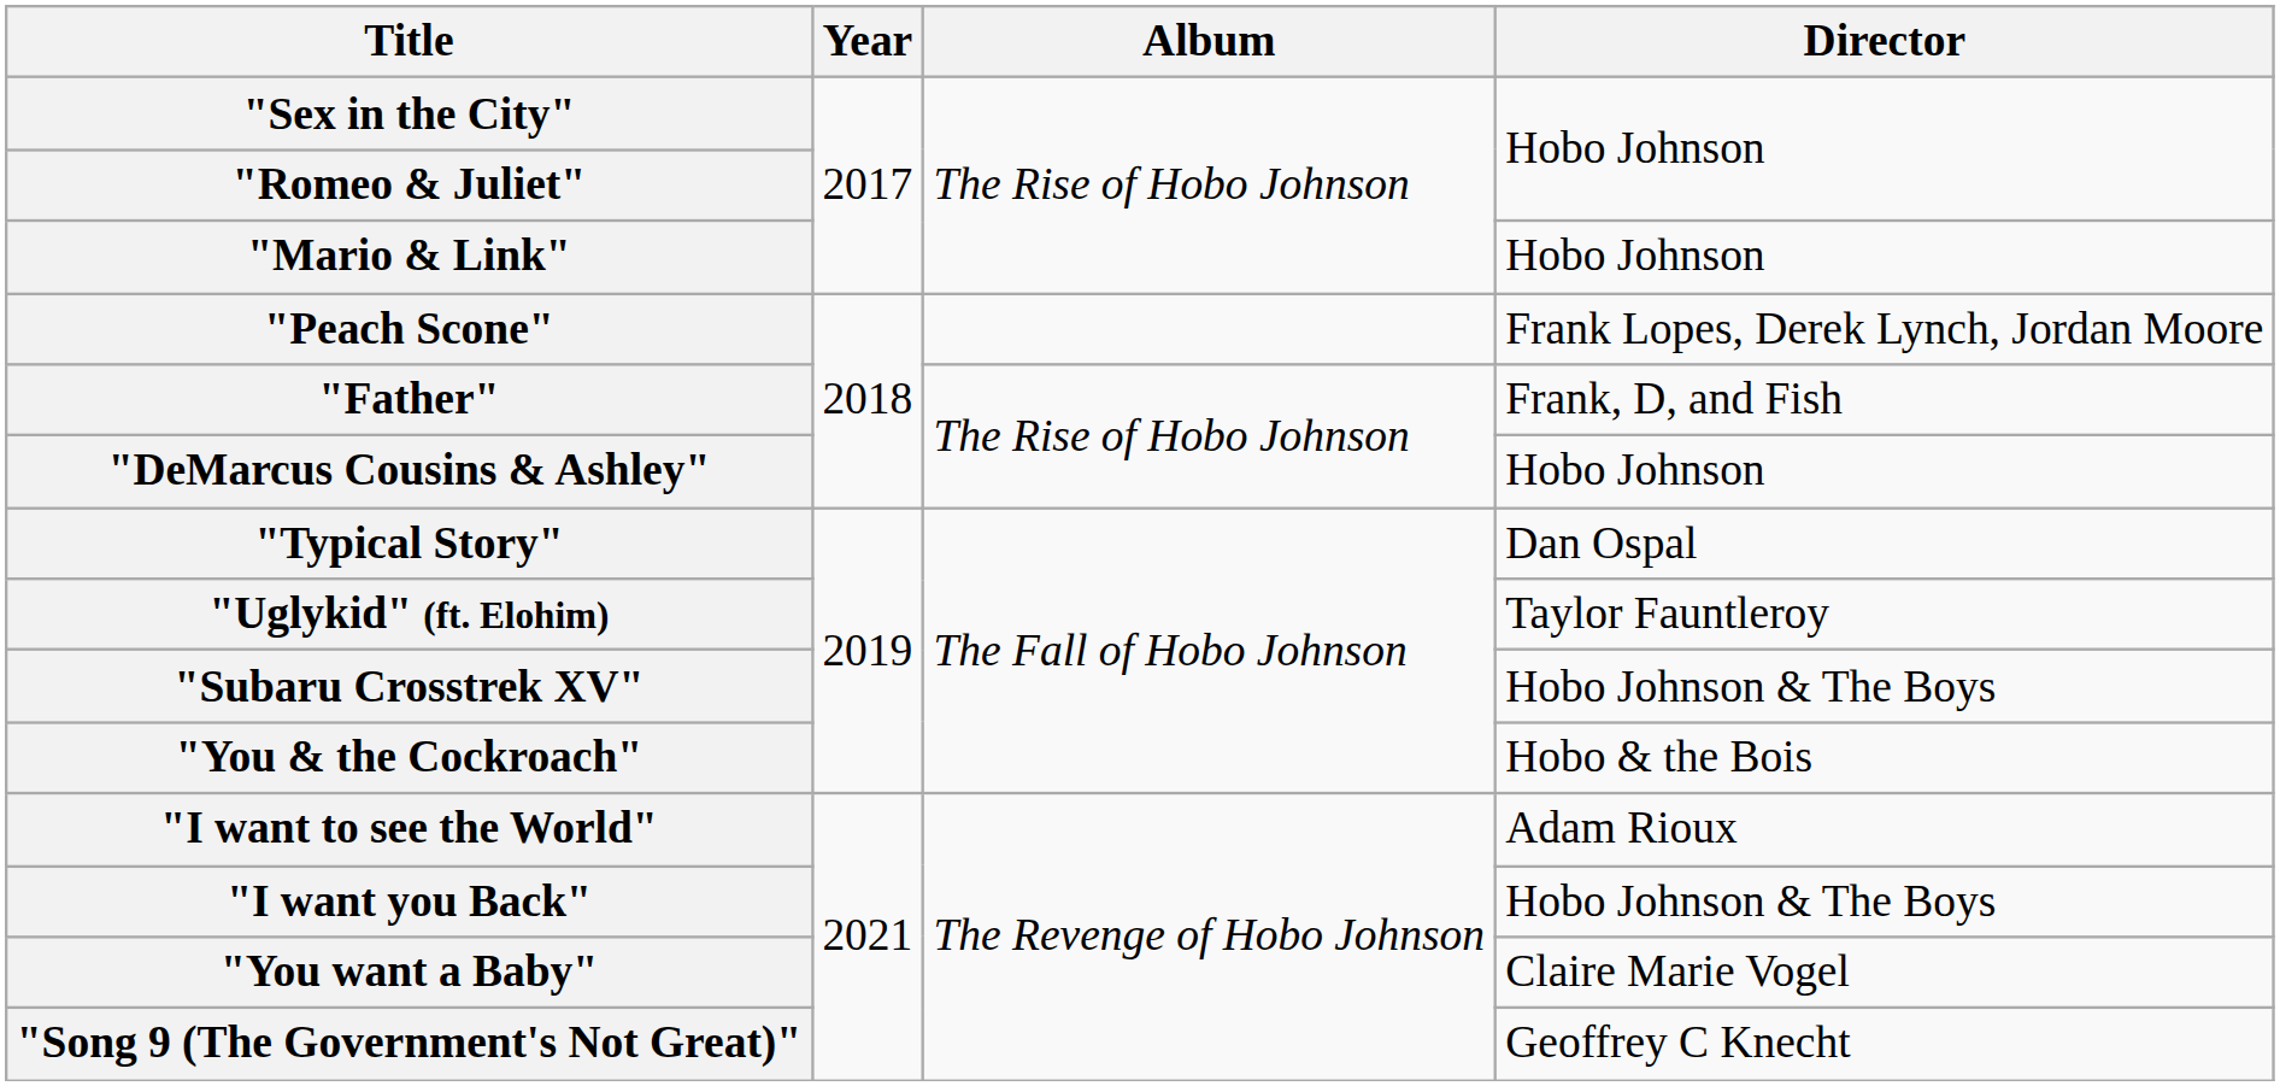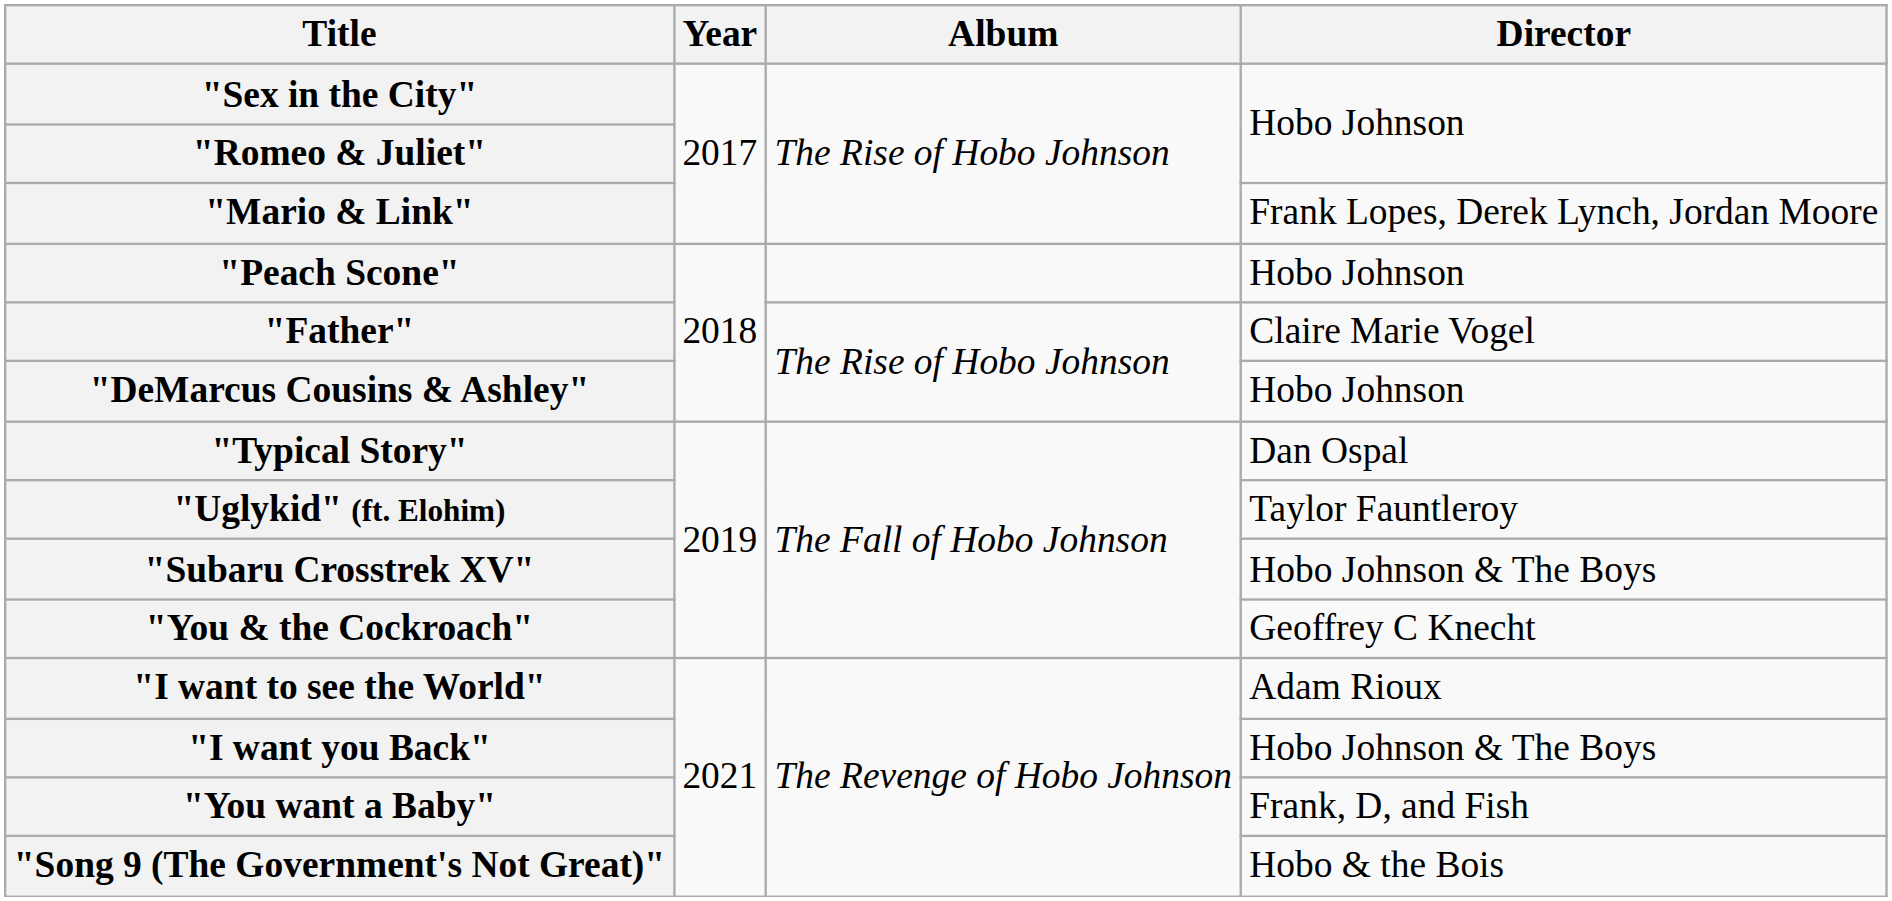"Mario & Link" | Director: Hobo Johnson -> Frank Lopes, Derek Lynch, Jordan Moore
"Peach Scone" | Director: Frank Lopes, Derek Lynch, Jordan Moore -> Hobo Johnson
"Father" | Director: Frank, D, and Fish -> Claire Marie Vogel
"You & the Cockroach" | Director: Hobo & the Bois -> Geoffrey C Knecht
"You want a Baby" | Director: Claire Marie Vogel -> Frank, D, and Fish
"Song 9 (The Government's Not Great)" | Director: Geoffrey C Knecht -> Hobo & the Bois
